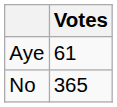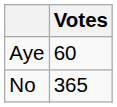Aye | Votes: 61 -> 60
